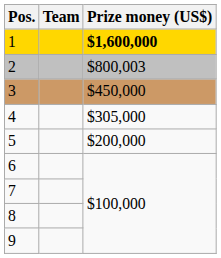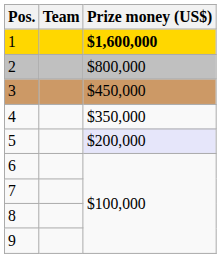2 | Prize money (US$): $800,003 -> $800,000
4 | Prize money (US$): $305,000 -> $350,000
5 | Prize money (US$): no background -> lavender background
